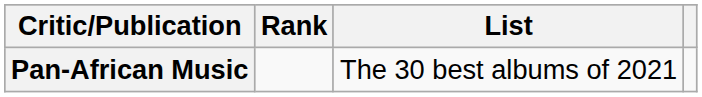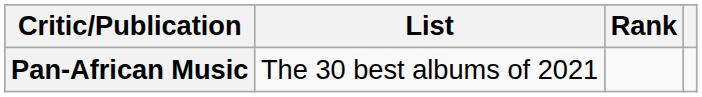columns swapped: List <-> Rank
